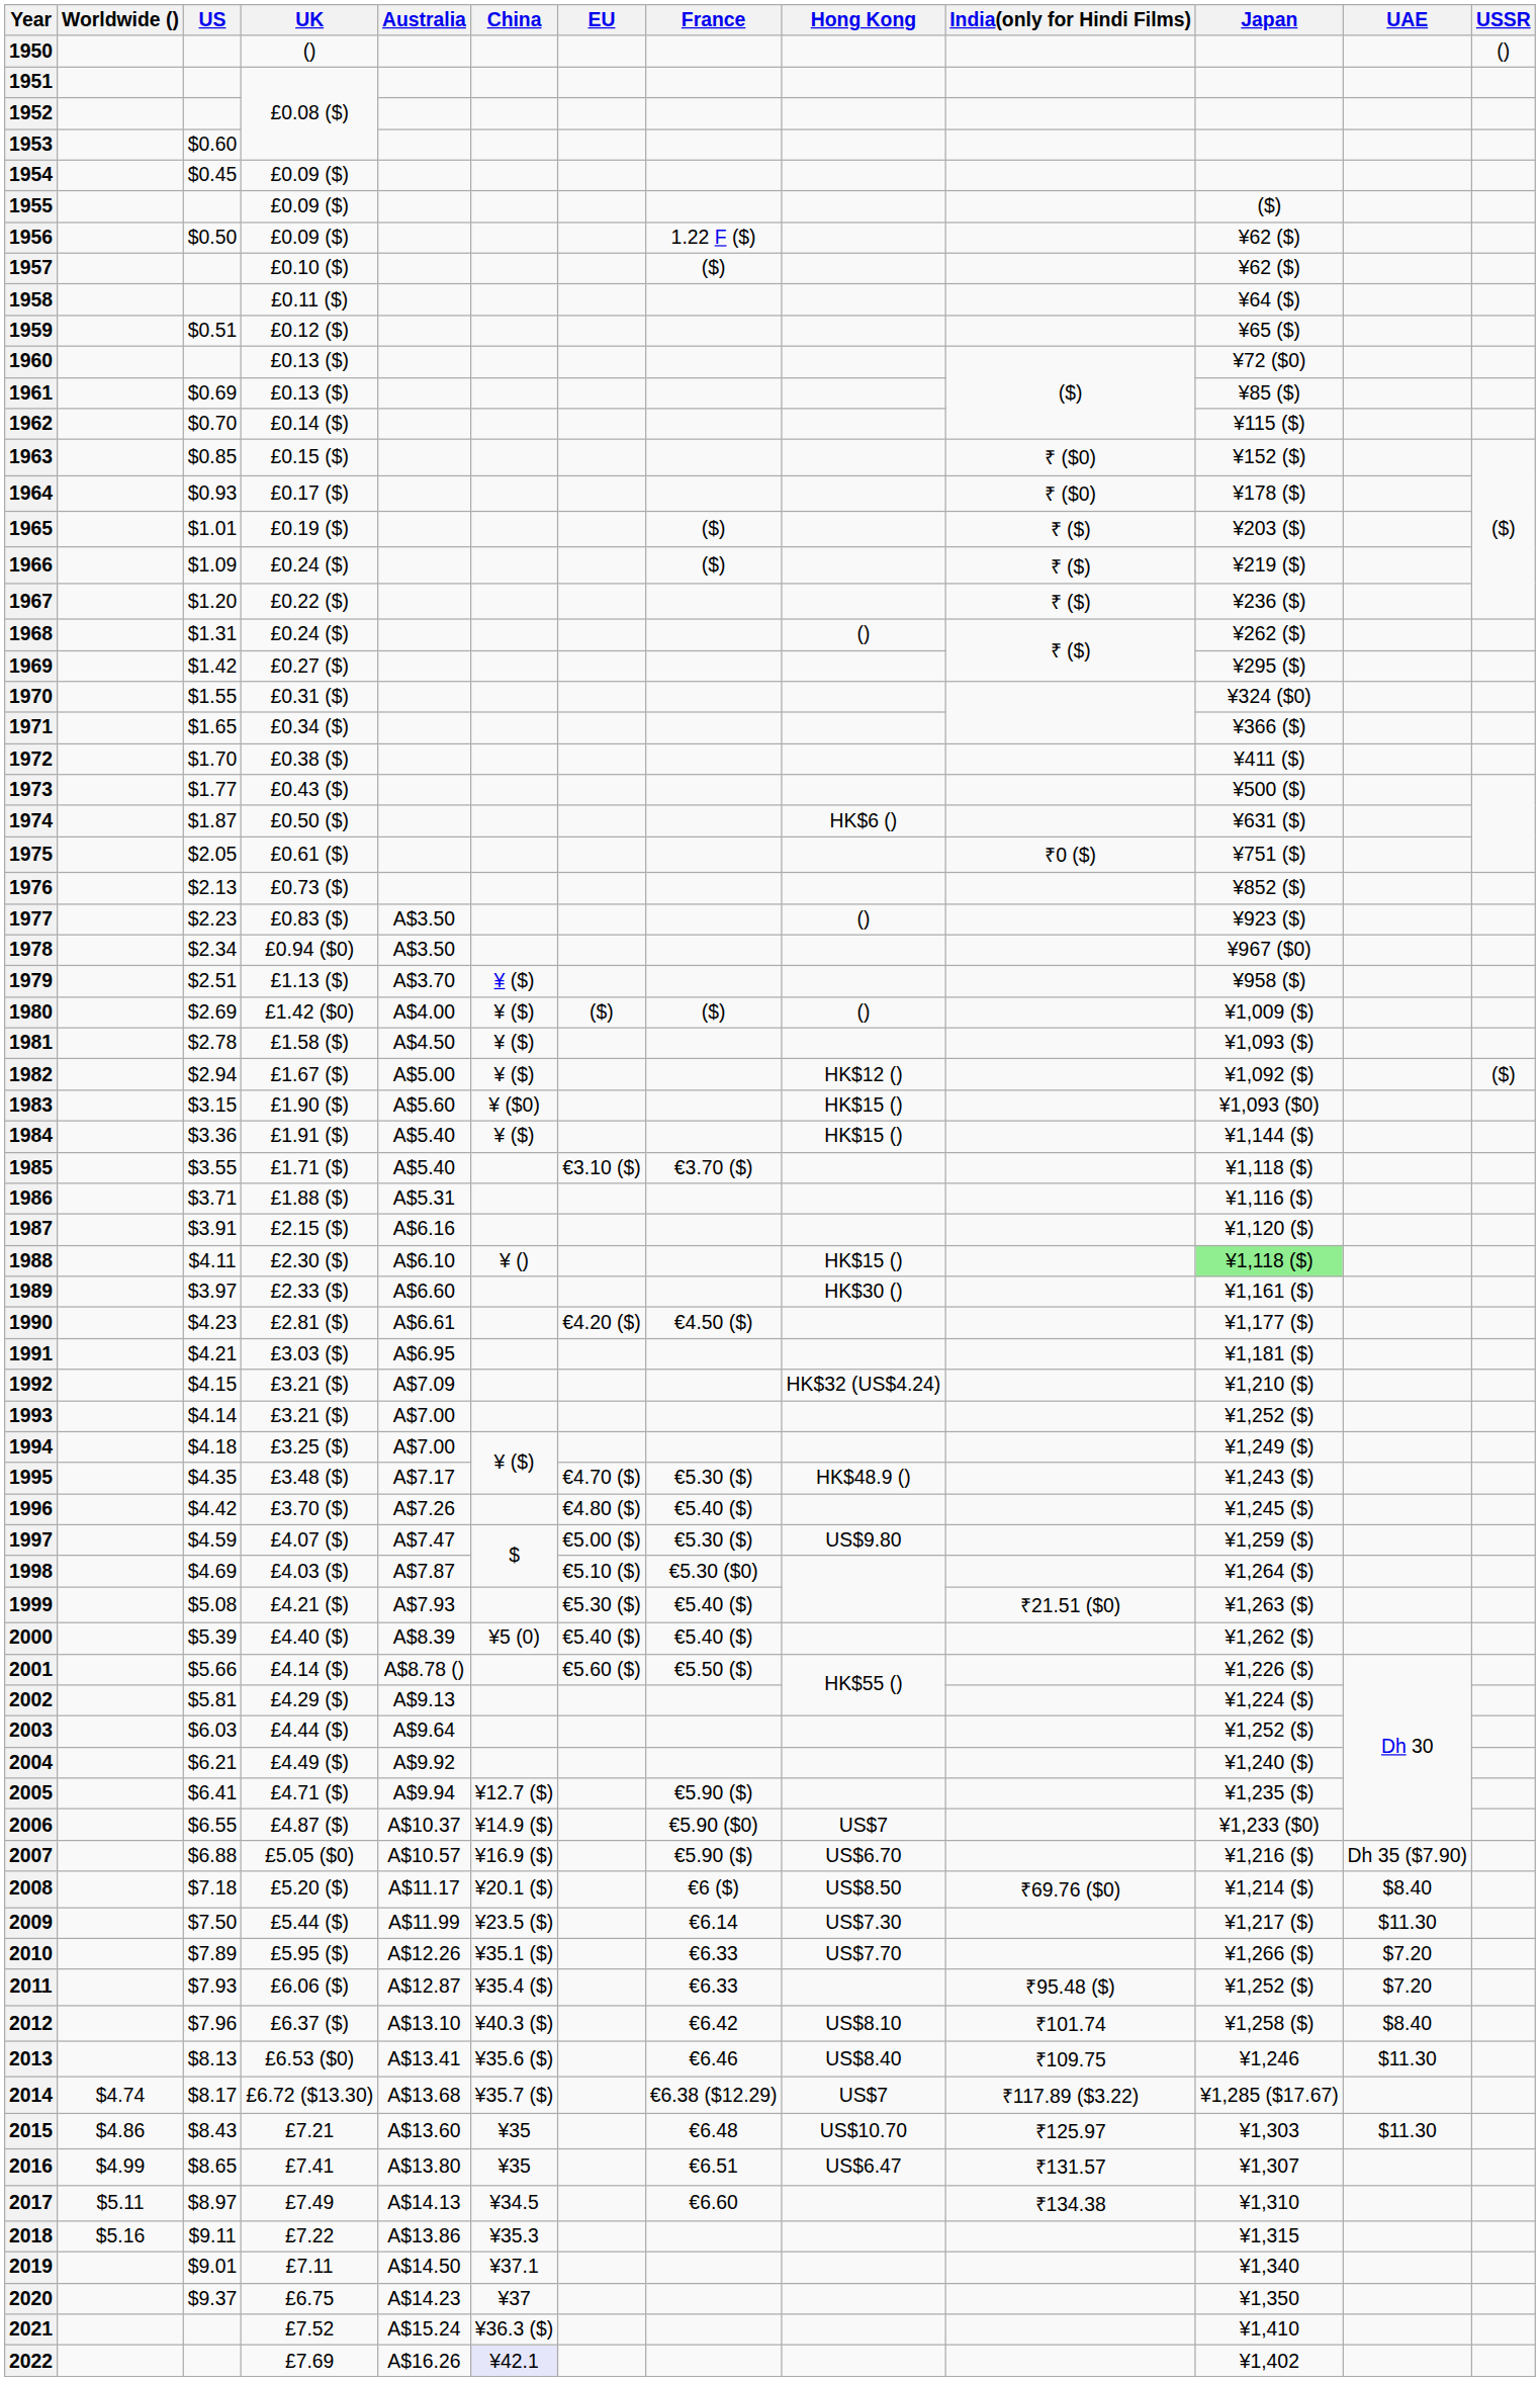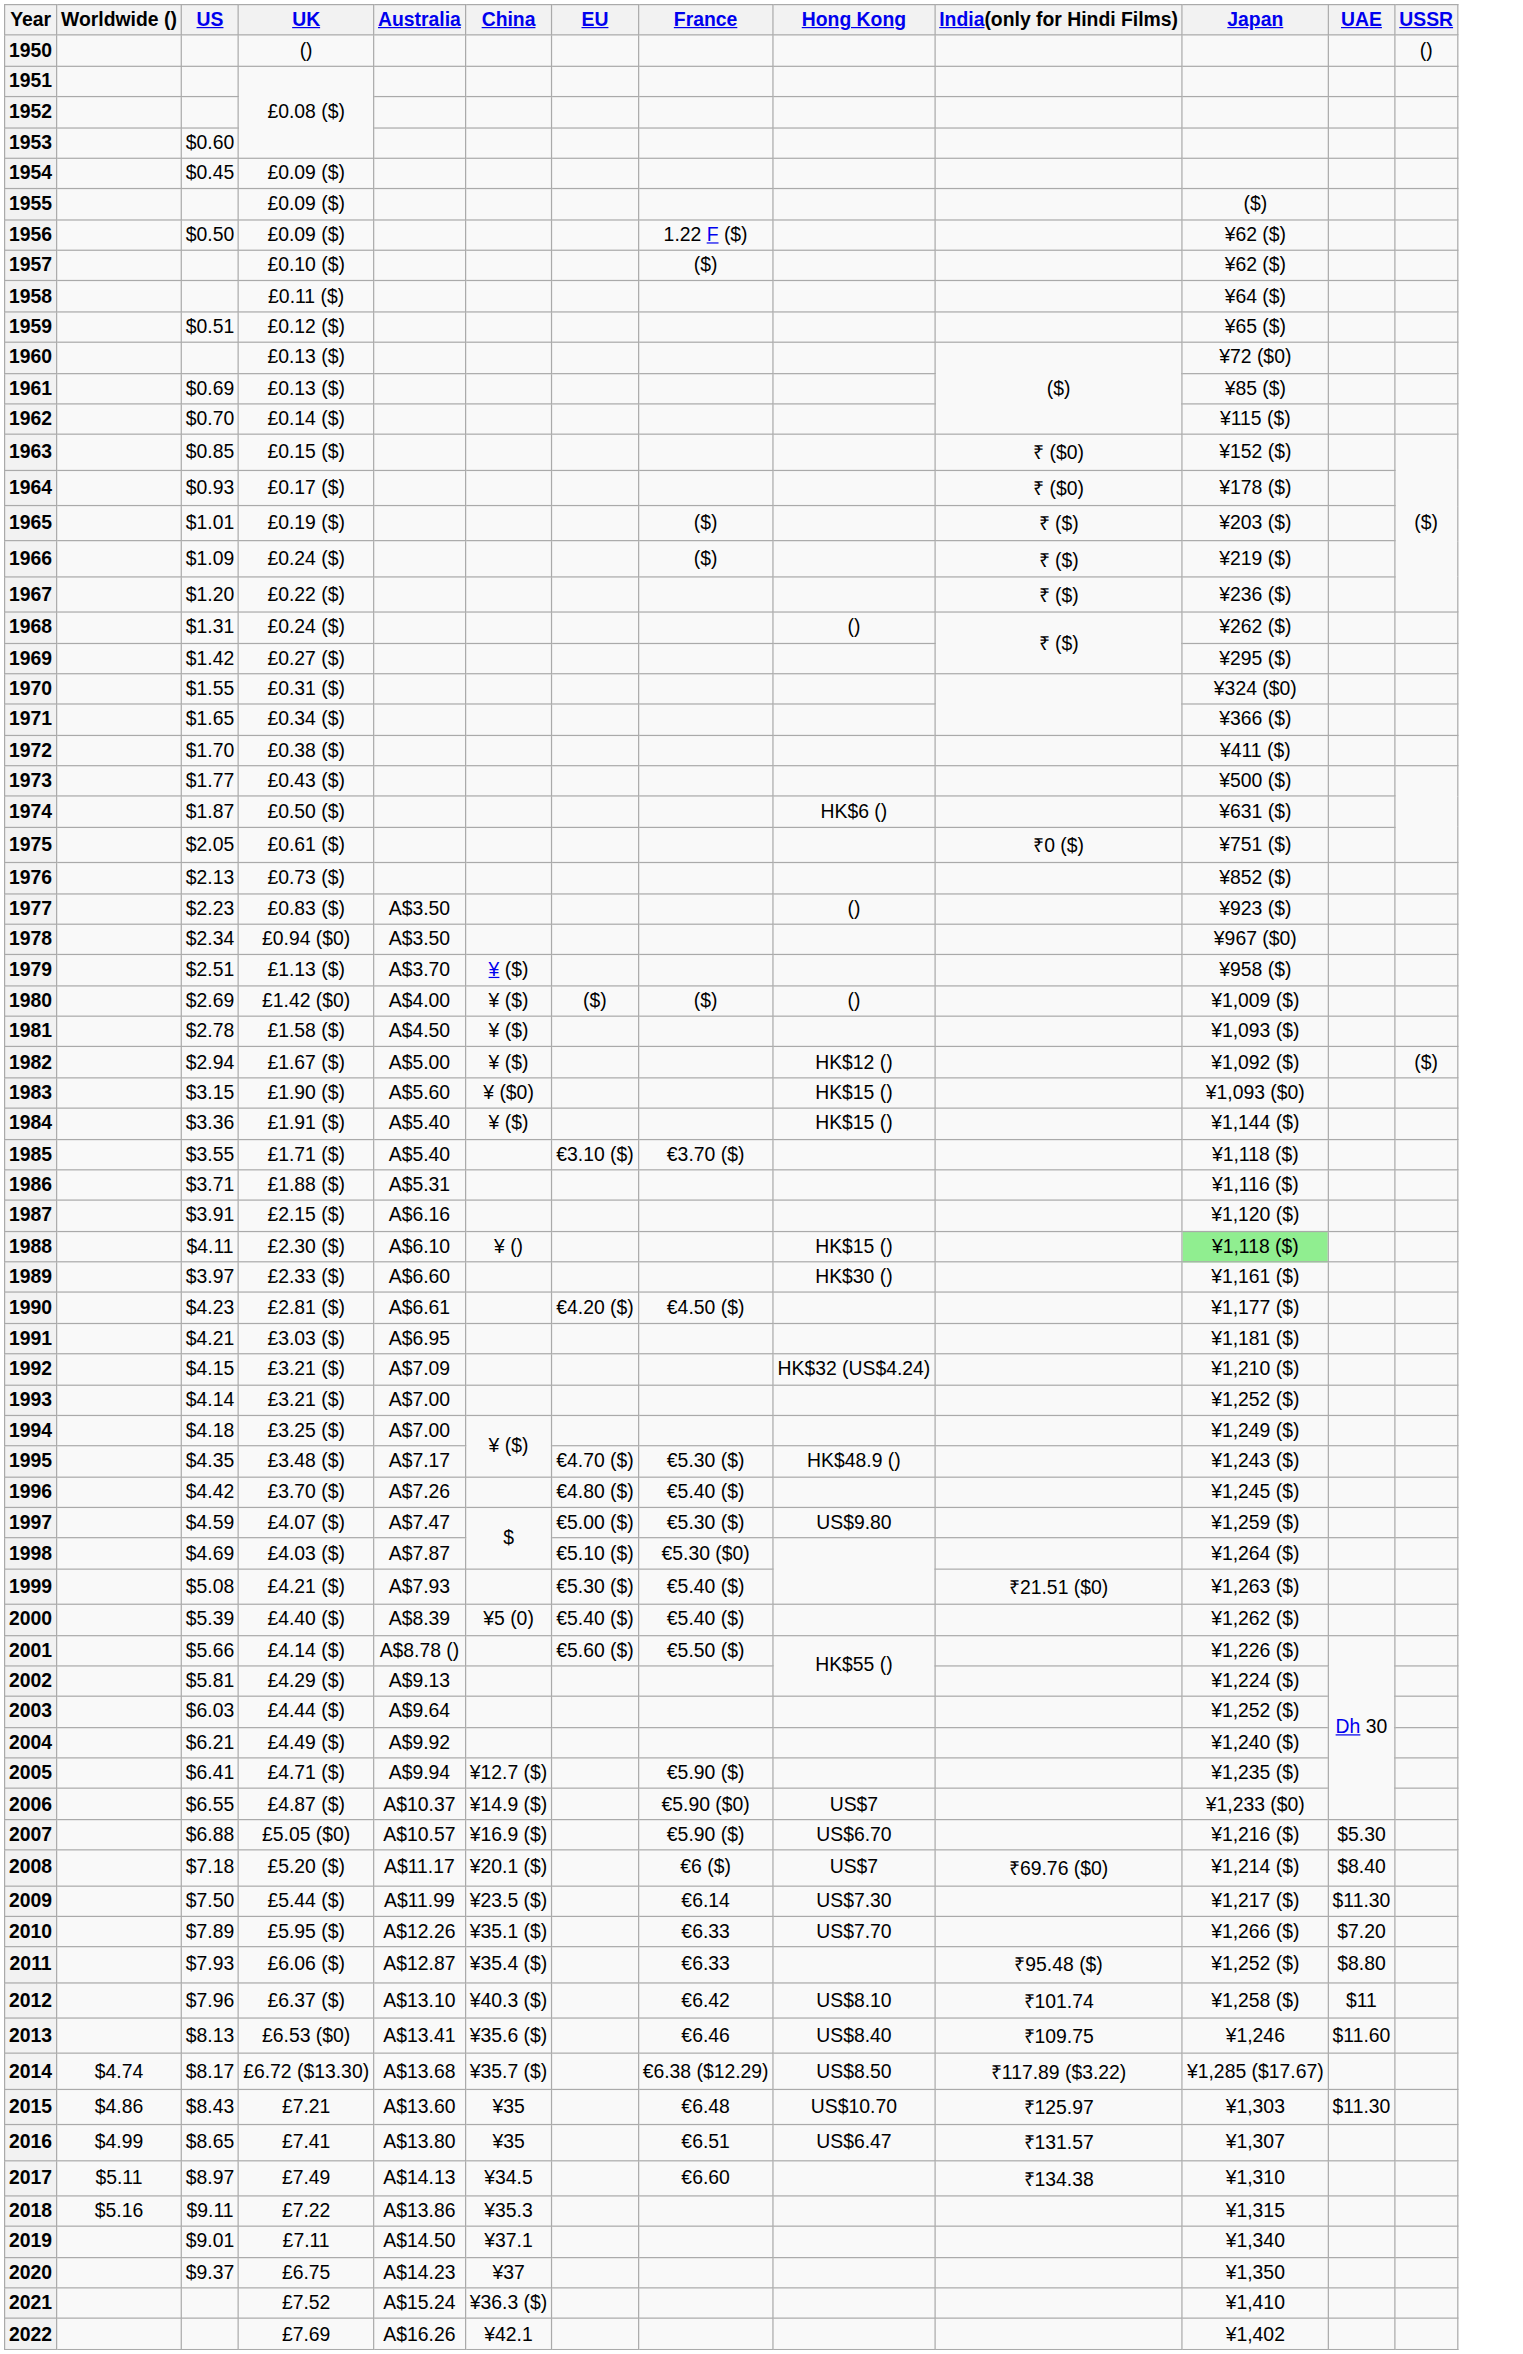2007 | UAE: Dh 35 ($7.90) -> $5.30
2008 | Hong Kong: US$8.50 -> US$7
2011 | UAE: $7.20 -> $8.80
2012 | UAE: $8.40 -> $11
2013 | UAE: $11.30 -> $11.60
2014 | Hong Kong: US$7 -> US$8.50
2022 | China: lavender background -> no background
